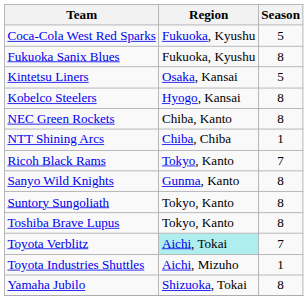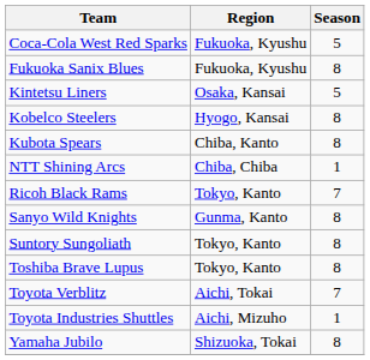+ row: Kubota Spears | Chiba, Kanto | 8
- row: NEC Green Rockets | Chiba, Kanto | 8
Toyota Verblitz | Region: paleturquoise background -> no background
